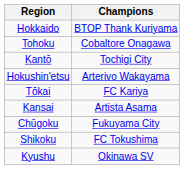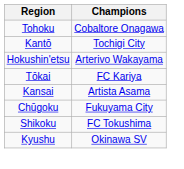- row: Hokkaido | BTOP Thank Kuriyama
